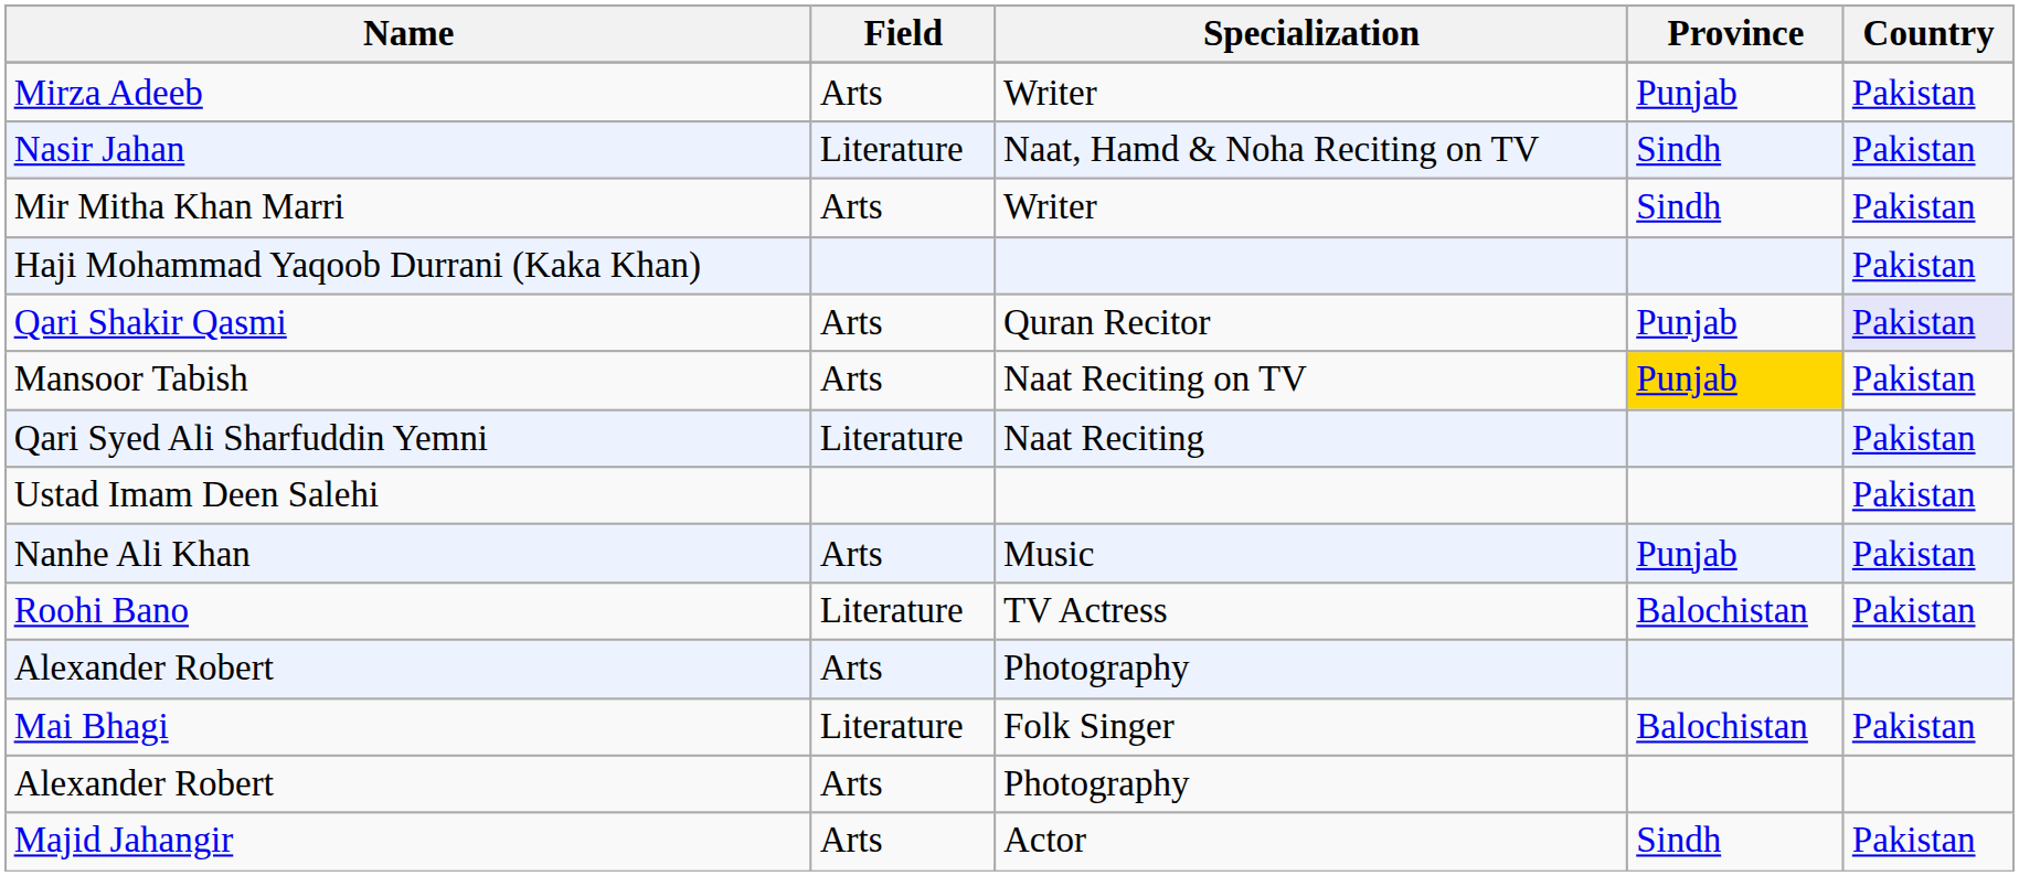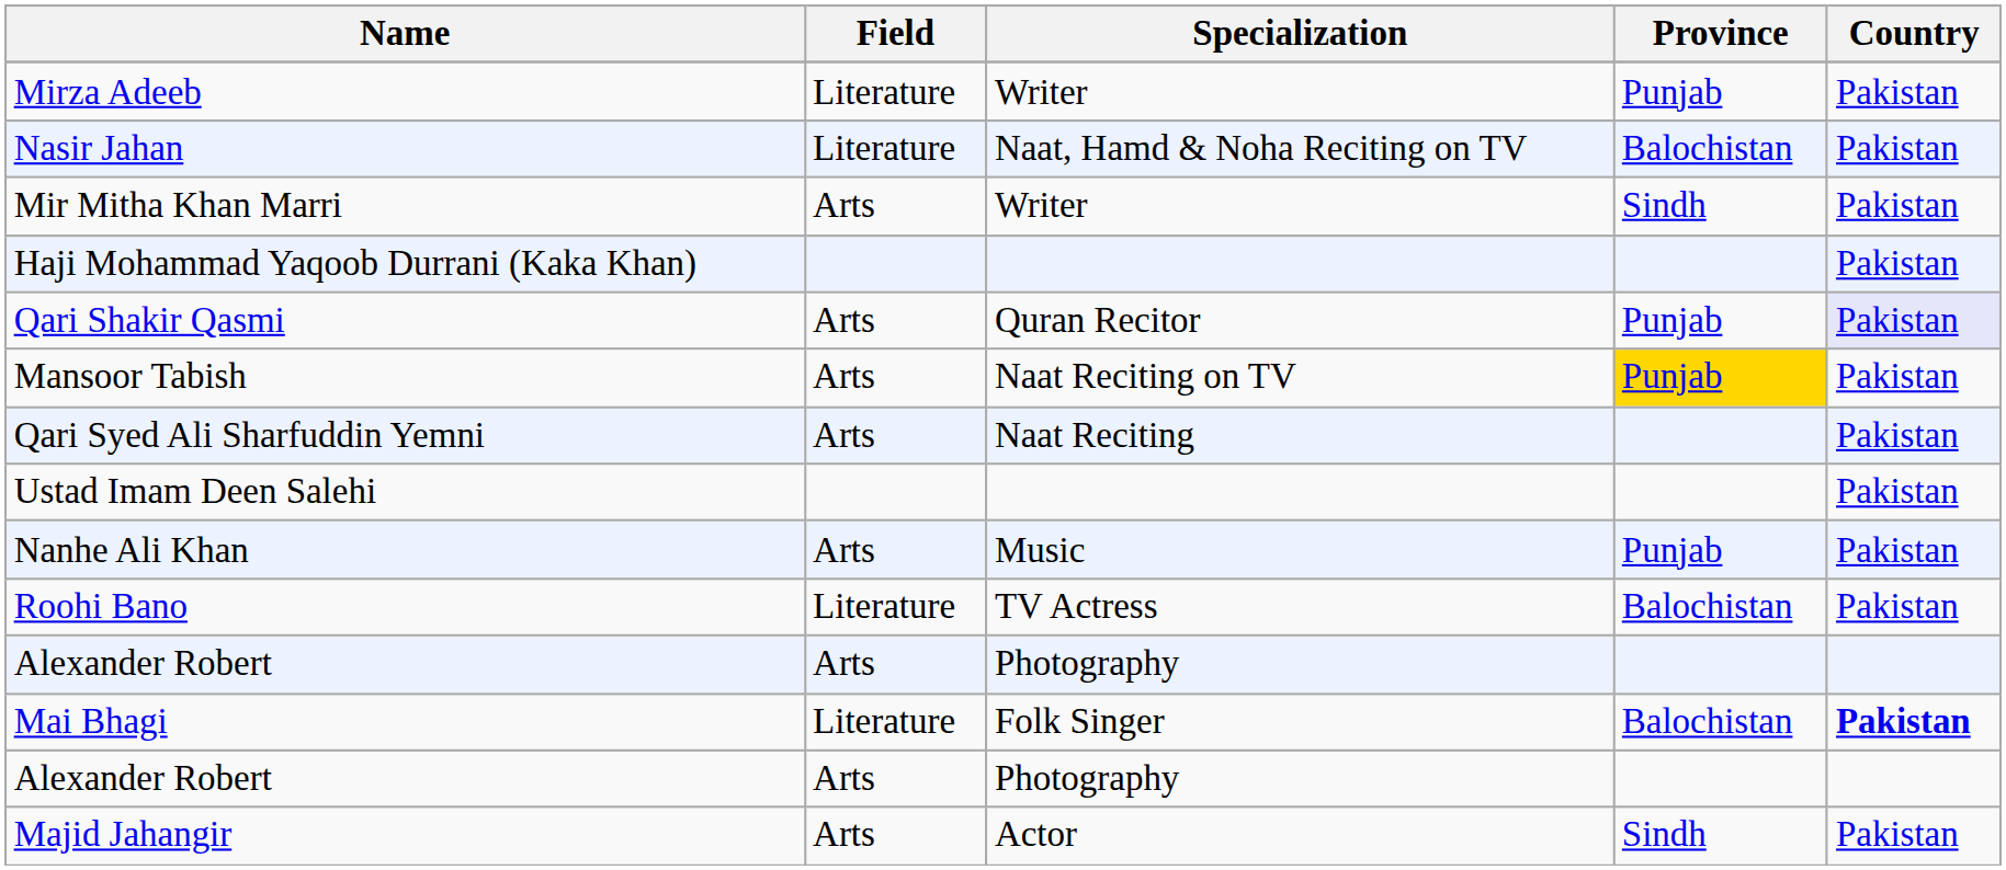Mirza Adeeb | Field: Arts -> Literature
Nasir Jahan | Province: Sindh -> Balochistan
Qari Syed Ali Sharfuddin Yemni | Field: Literature -> Arts
Mai Bhagi | Country: normal -> bold
